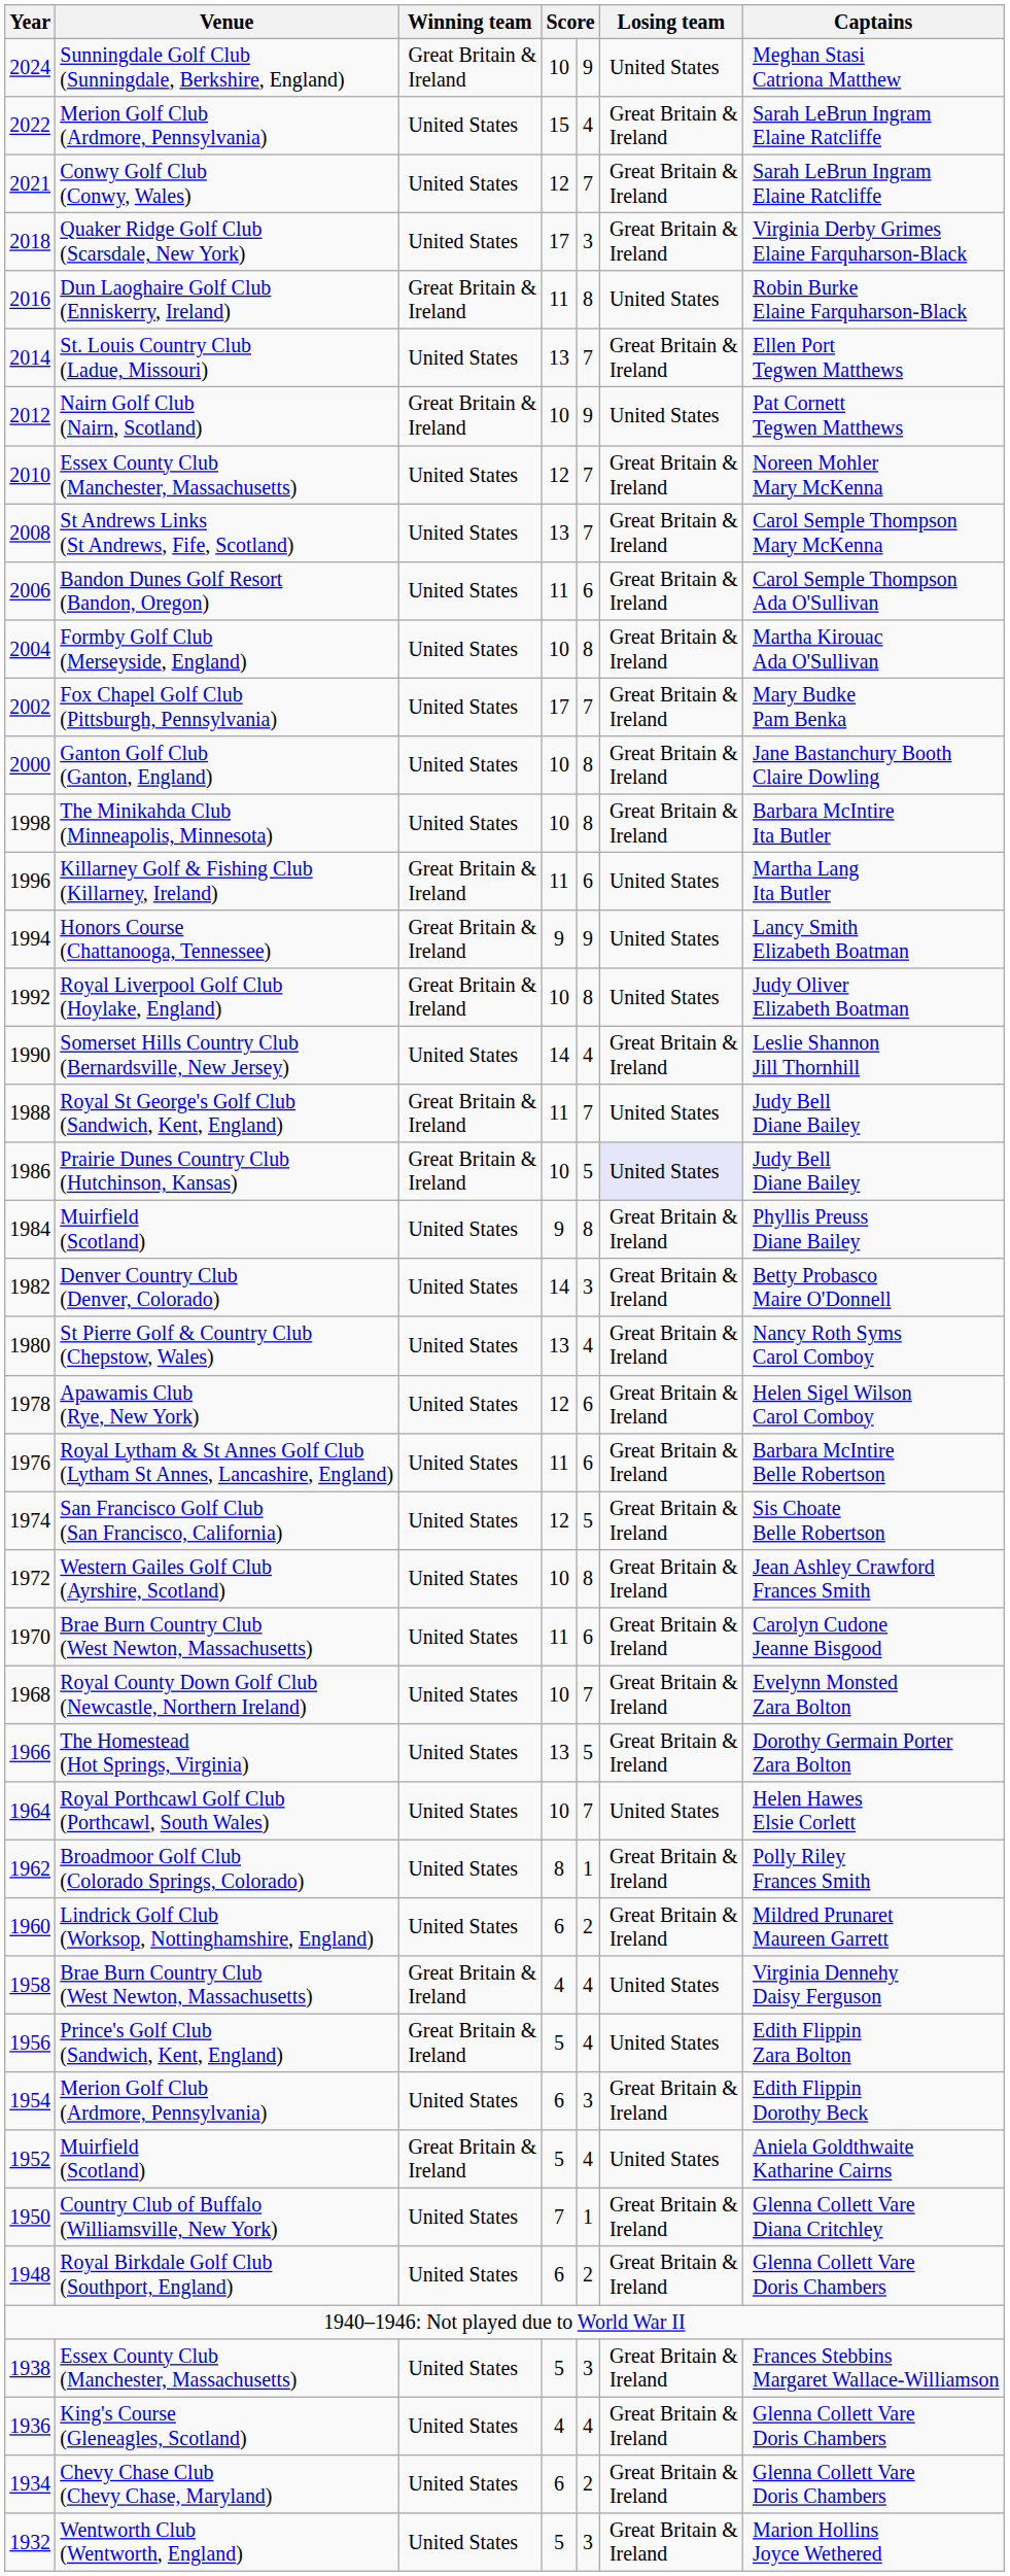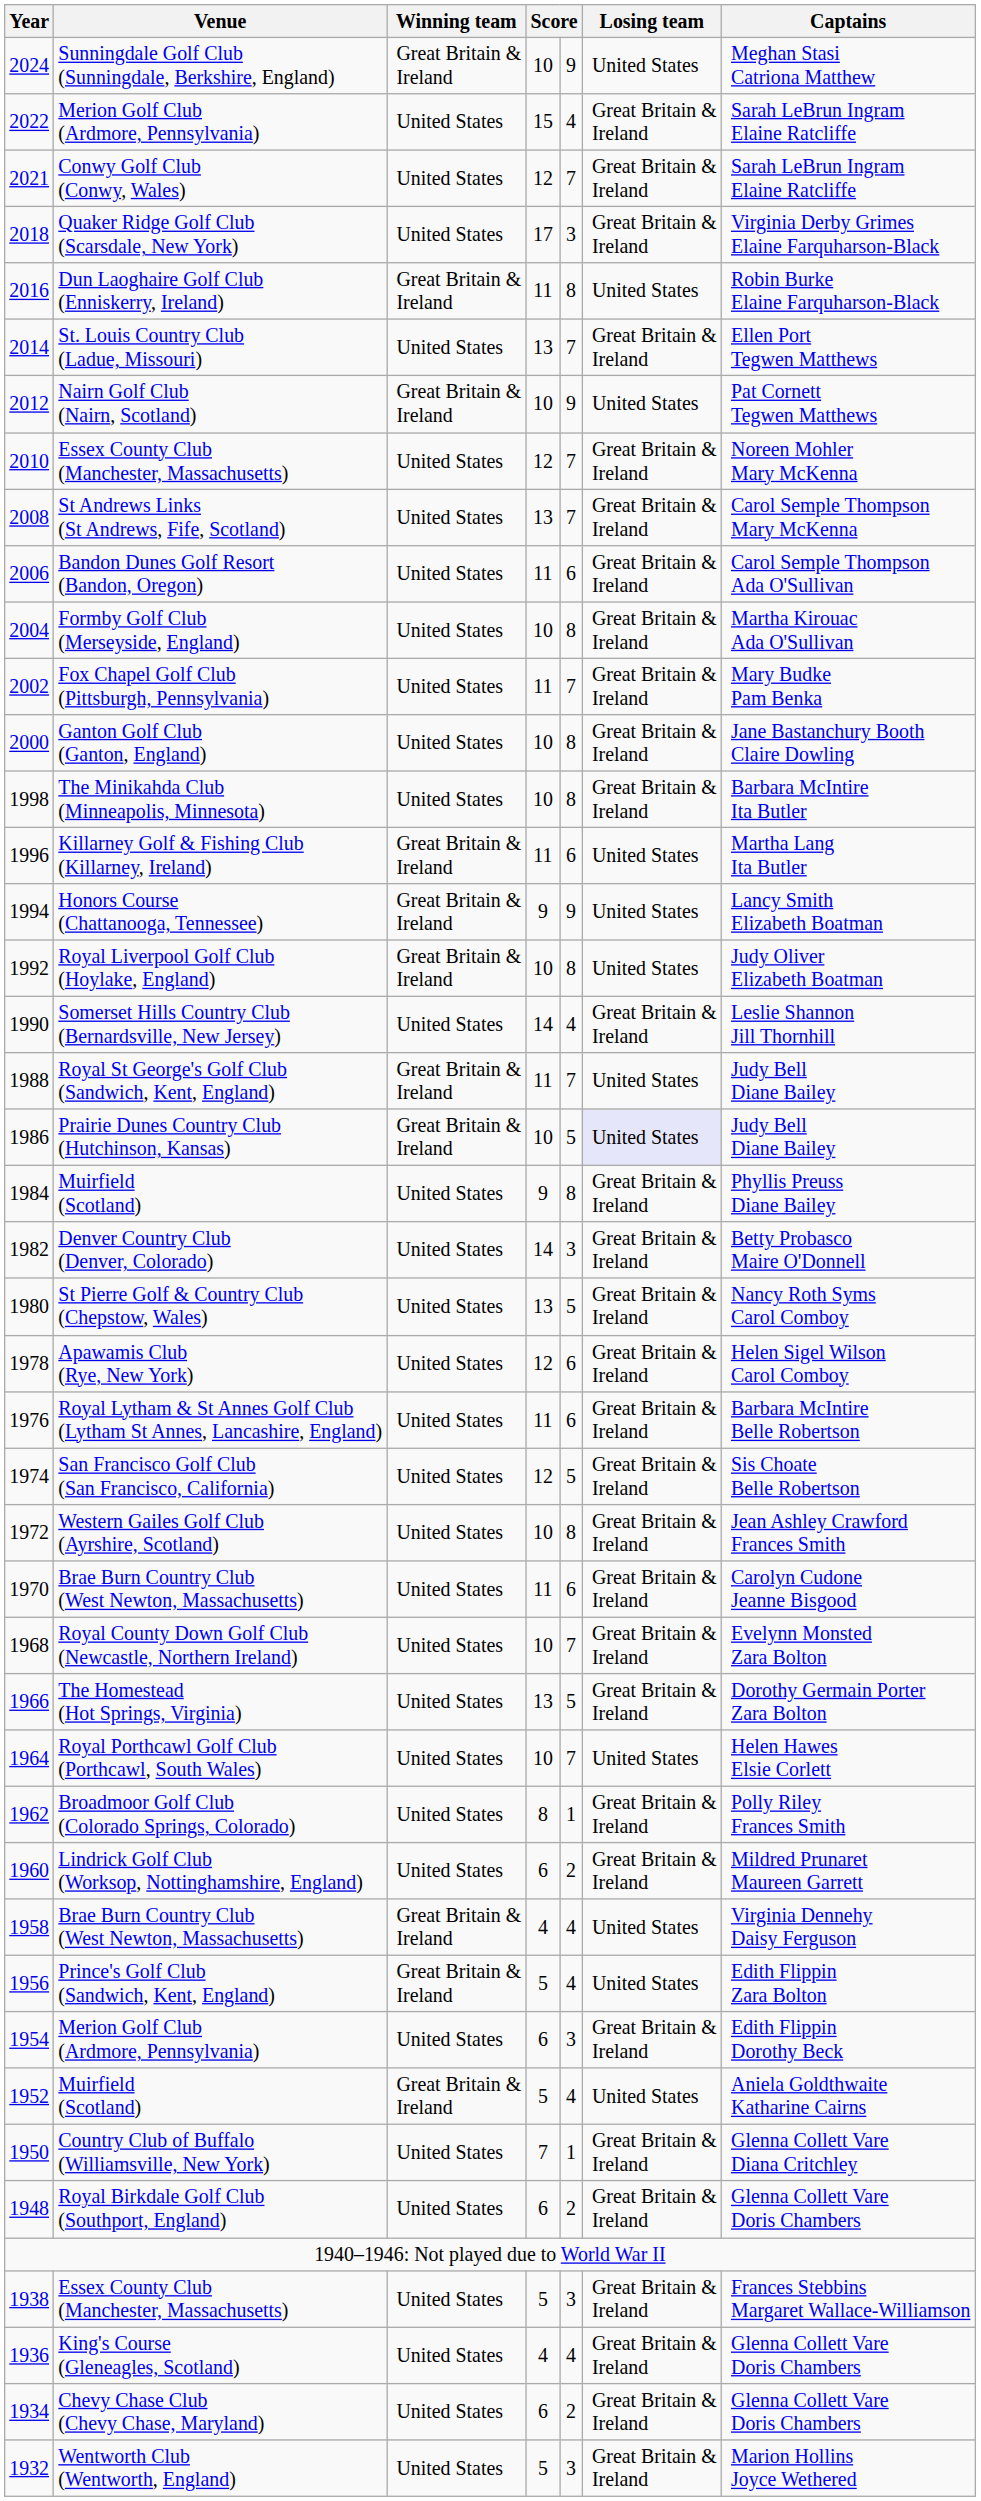Fox Chapel Golf Club (Pittsburgh, Pennsylvania) | column 4: 17 -> 11
St Pierre Golf & Country Club (Chepstow, Wales) | column 5: 4 -> 5
